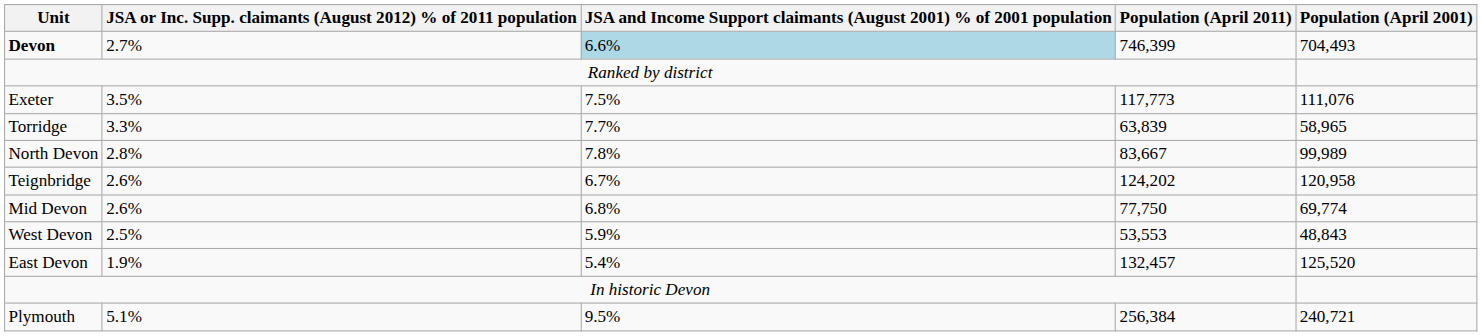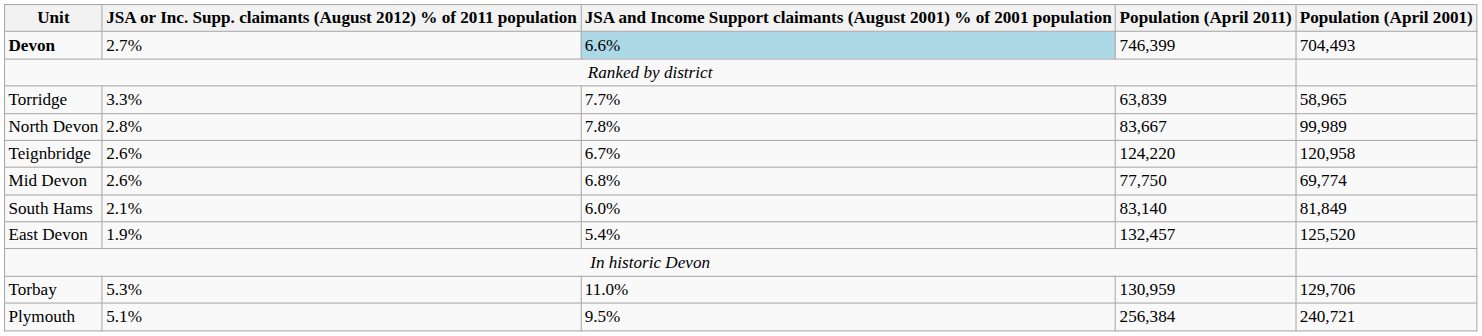- row: Exeter | 3.5% | 7.5% | 117,773 | 111,076
Teignbridge | Population (April 2011): 124,202 -> 124,220
- row: West Devon | 2.5% | 5.9% | 53,553 | 48,843
+ row: South Hams | 2.1% | 6.0% | 83,140 | 81,849
+ row: Torbay | 5.3% | 11.0% | 130,959 | 129,706
